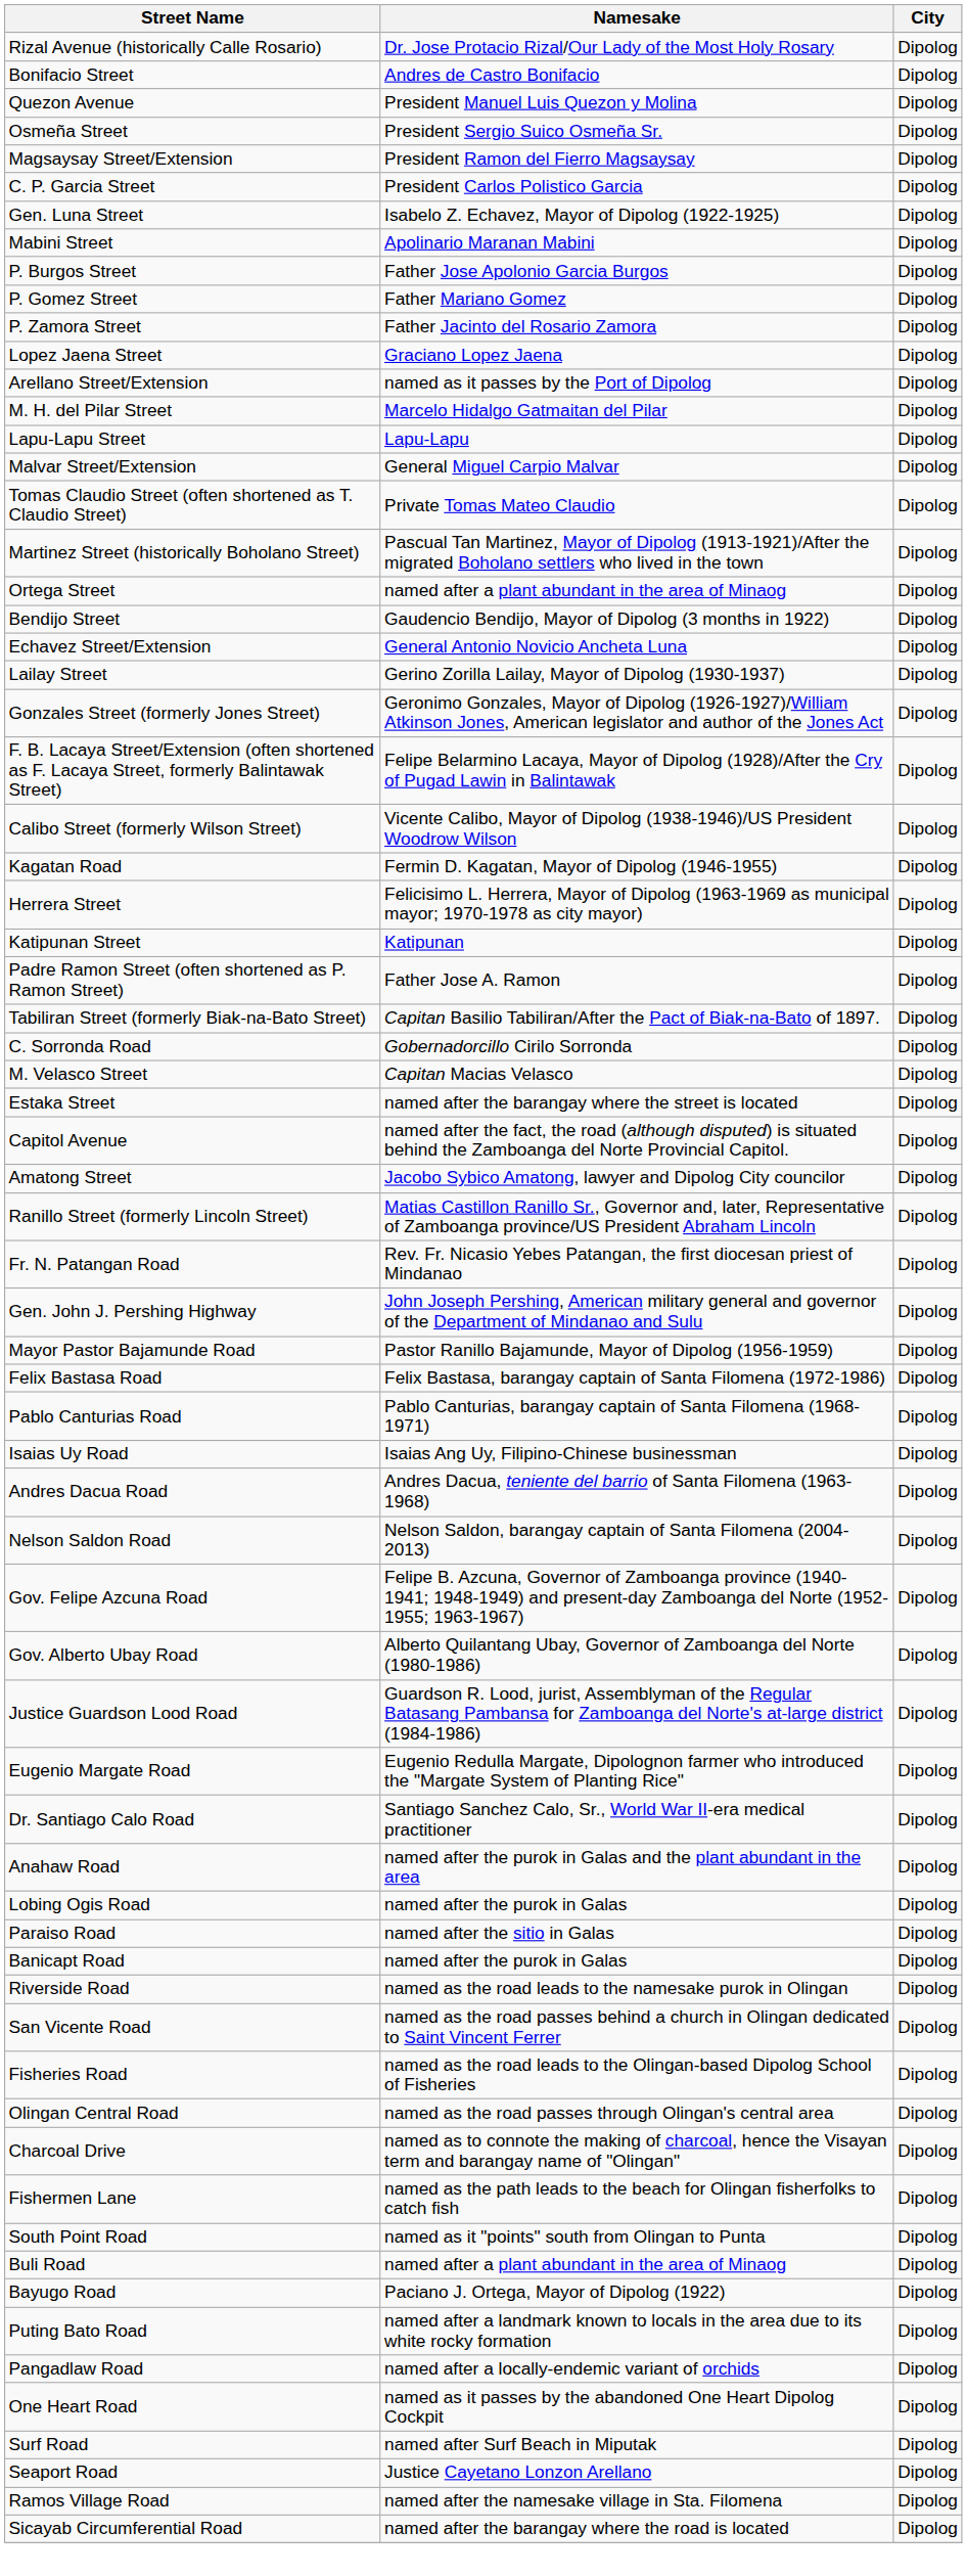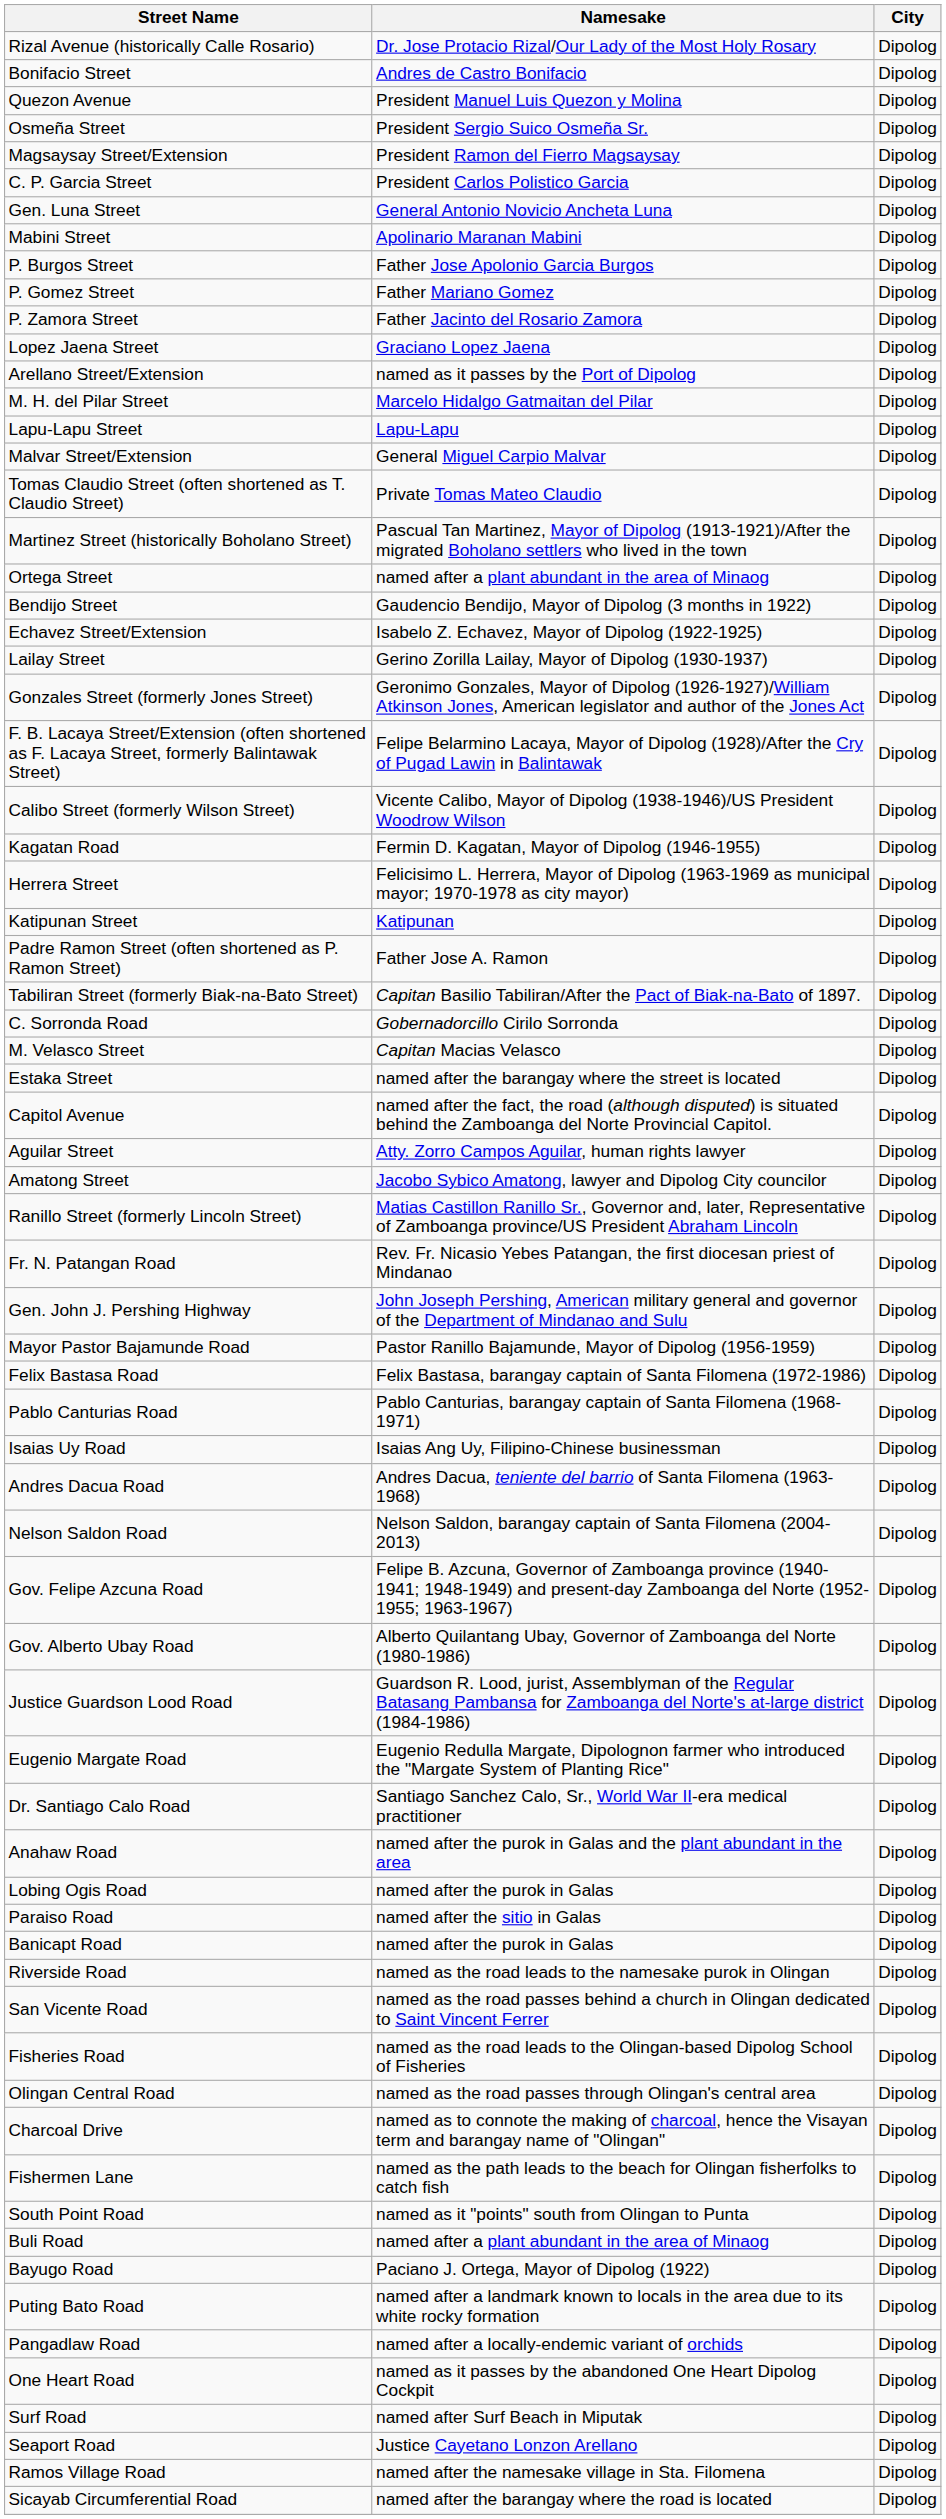Gen. Luna Street | Namesake: Isabelo Z. Echavez, Mayor of Dipolog (1922-1925) -> General Antonio Novicio Ancheta Luna
Echavez Street/Extension | Namesake: General Antonio Novicio Ancheta Luna -> Isabelo Z. Echavez, Mayor of Dipolog (1922-1925)
+ row: Aguilar Street | Atty. Zorro Campos Aguilar, human rights lawyer | Dipolog
